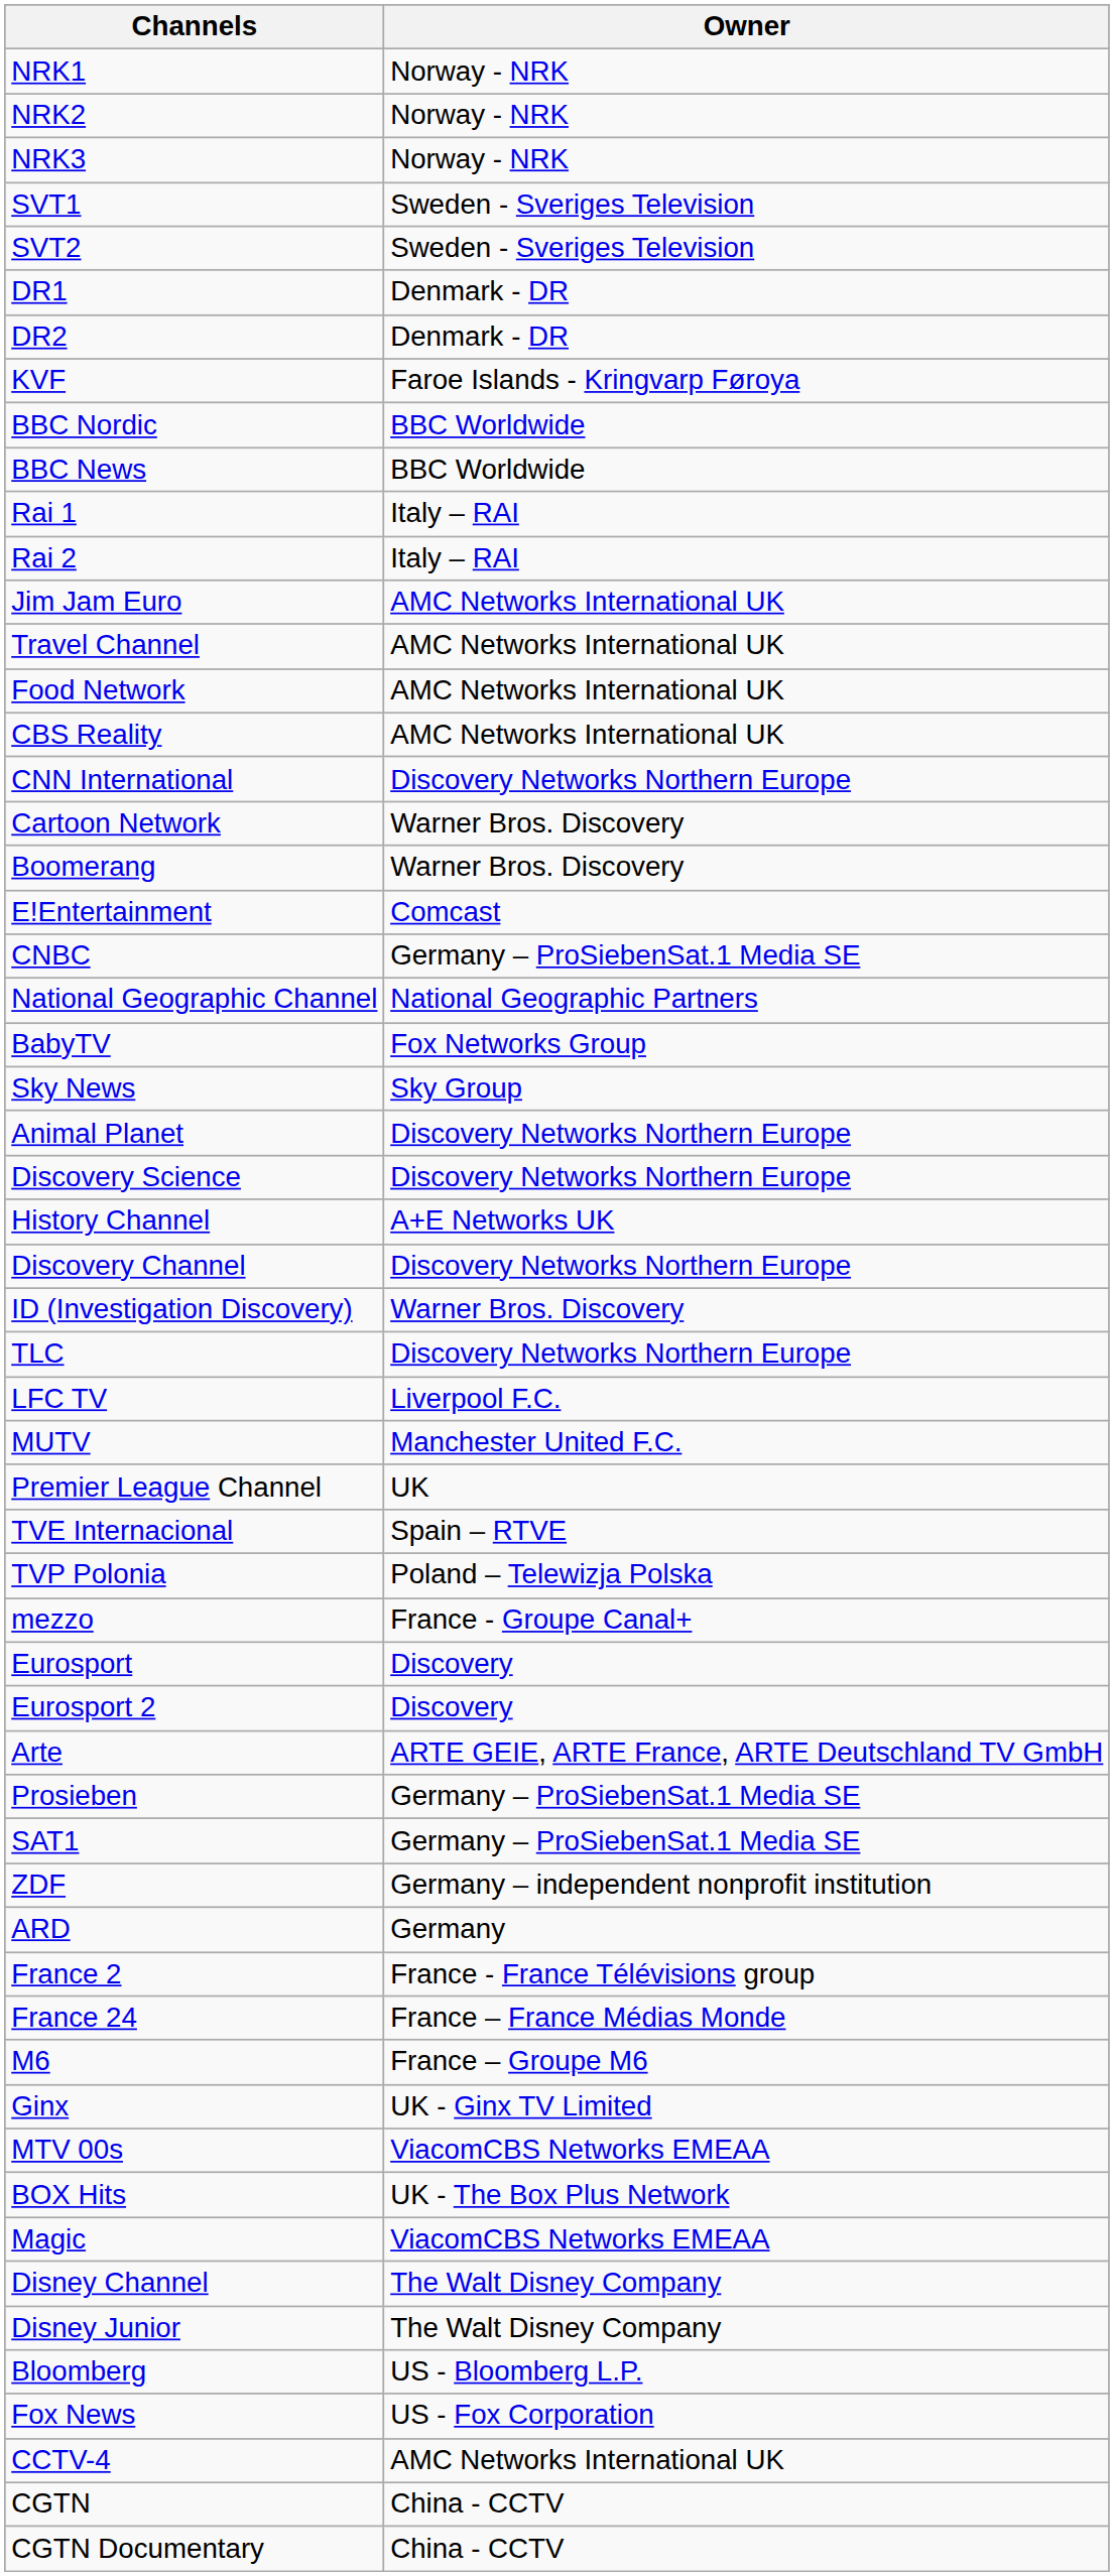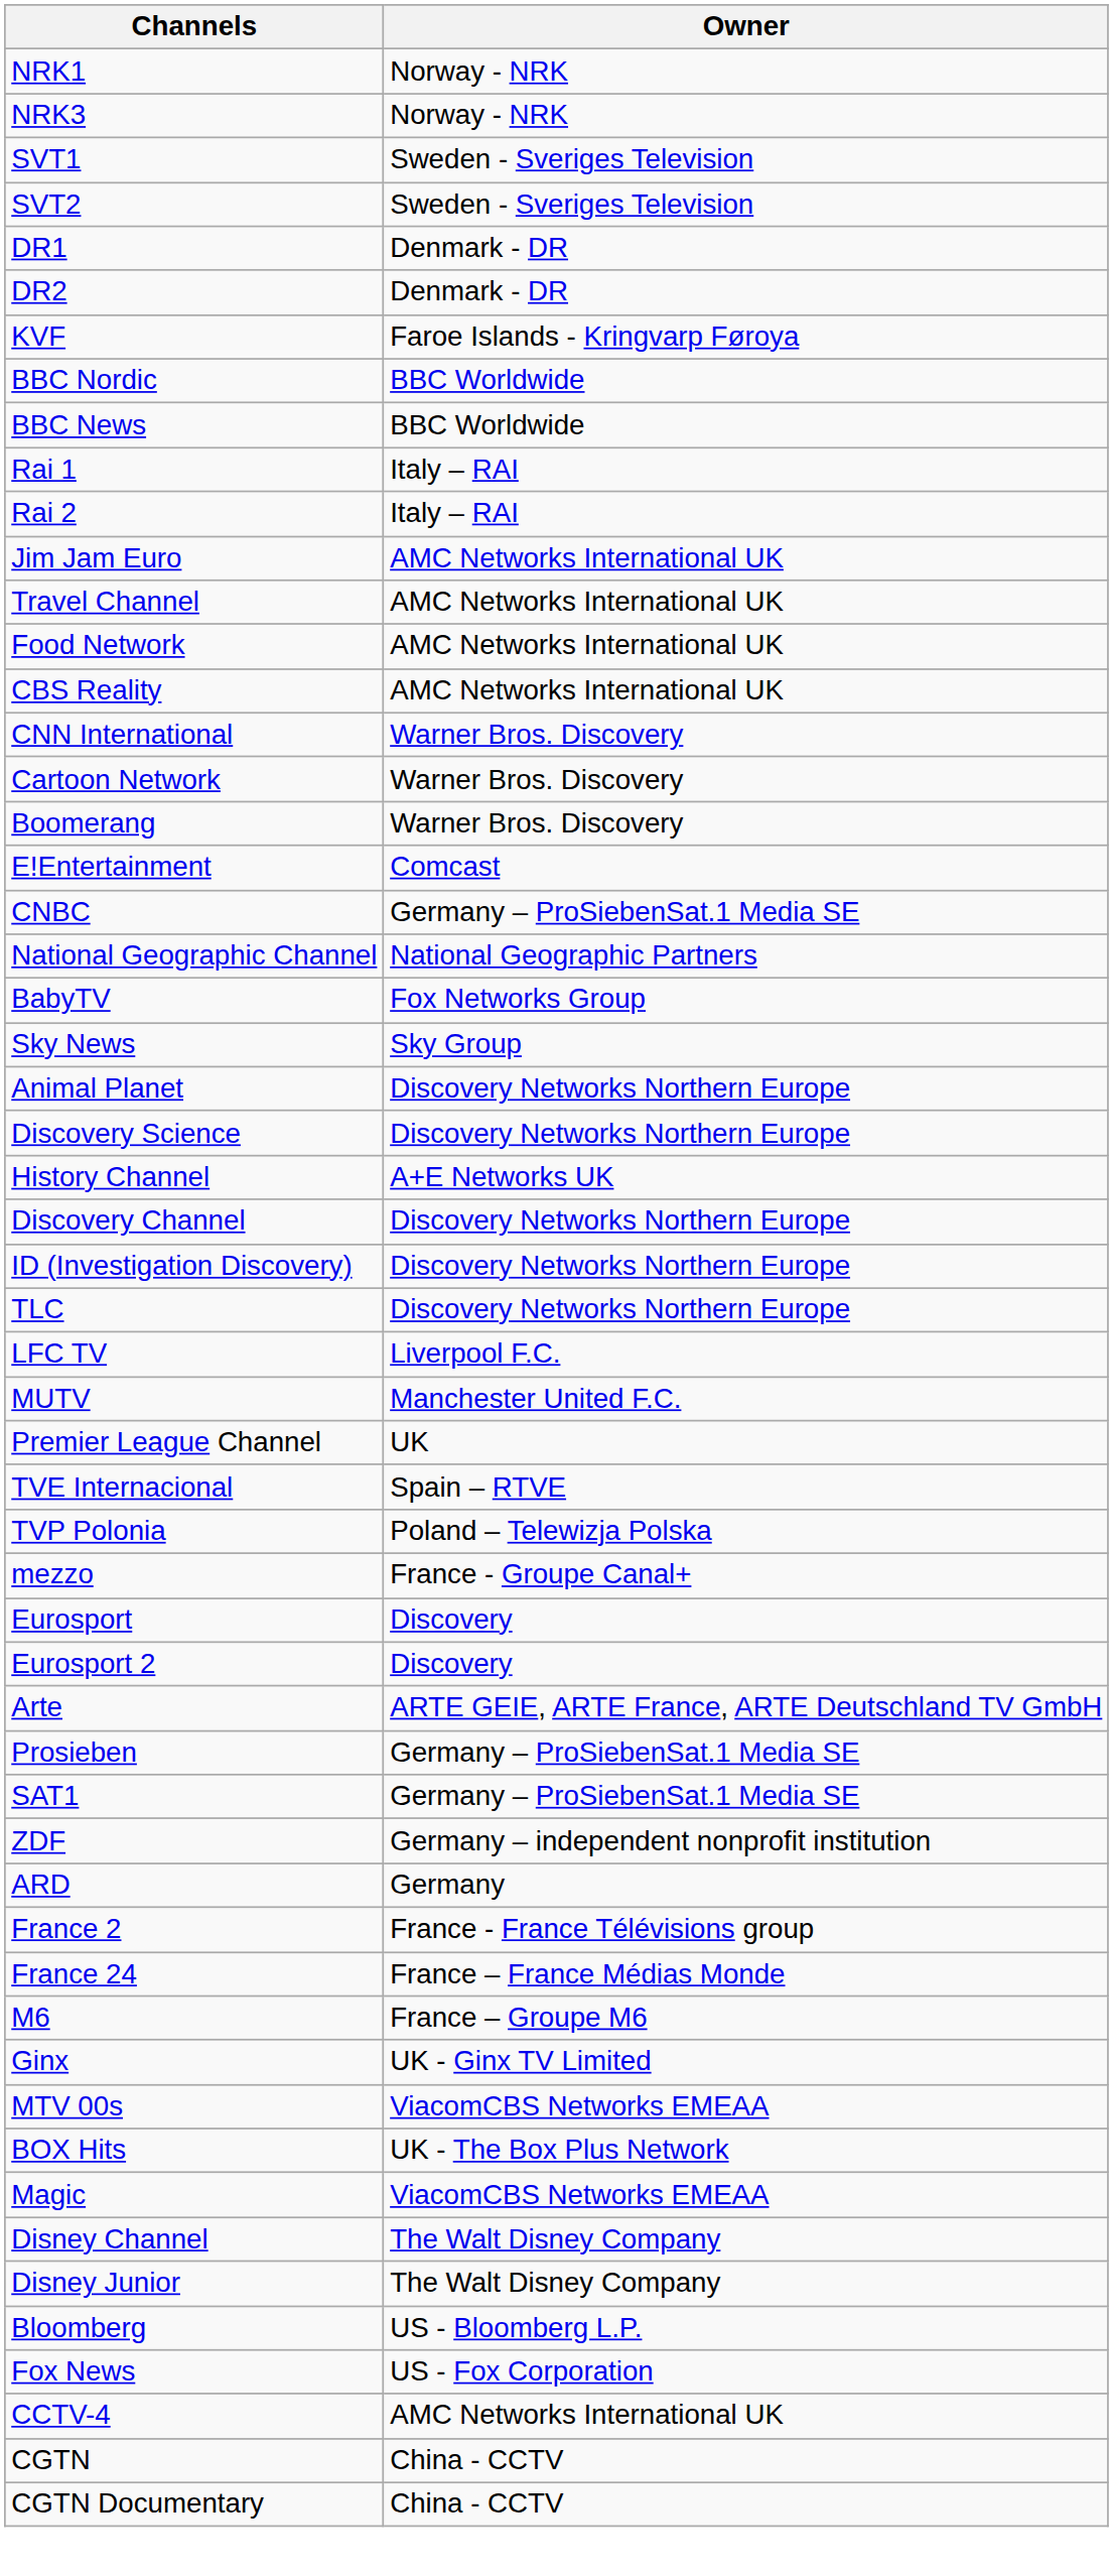- row: NRK2 | Norway - NRK
CNN International | Owner: Discovery Networks Northern Europe -> Warner Bros. Discovery
ID (Investigation Discovery) | Owner: Warner Bros. Discovery -> Discovery Networks Northern Europe
